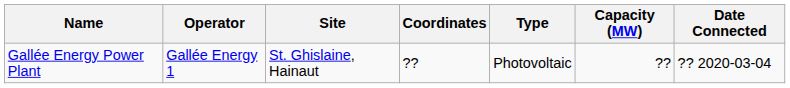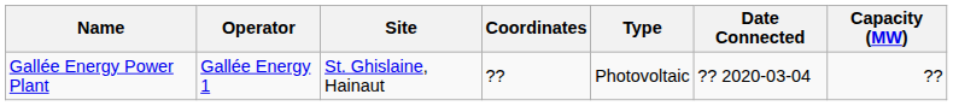columns swapped: Capacity (MW) <-> Date Connected
